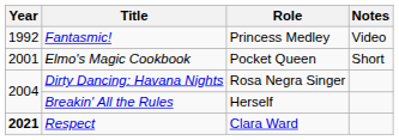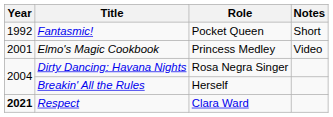Fantasmic! | Role: Princess Medley -> Pocket Queen
Fantasmic! | Notes: Video -> Short
Elmo's Magic Cookbook | Role: Pocket Queen -> Princess Medley
Elmo's Magic Cookbook | Notes: Short -> Video
